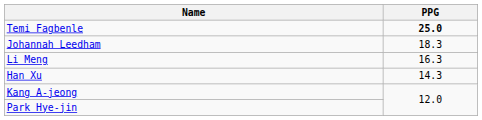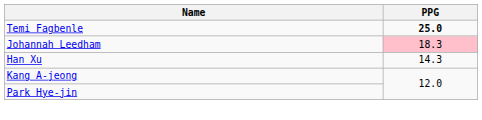Johannah Leedham | PPG: no background -> pink background
- row: Li Meng | 16.3
